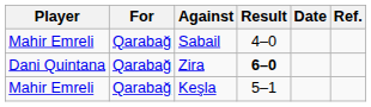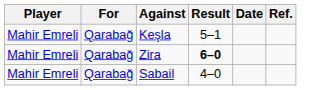rows swapped: Keşla <-> Sabail
Zira | Player: Dani Quintana -> Mahir Emreli
